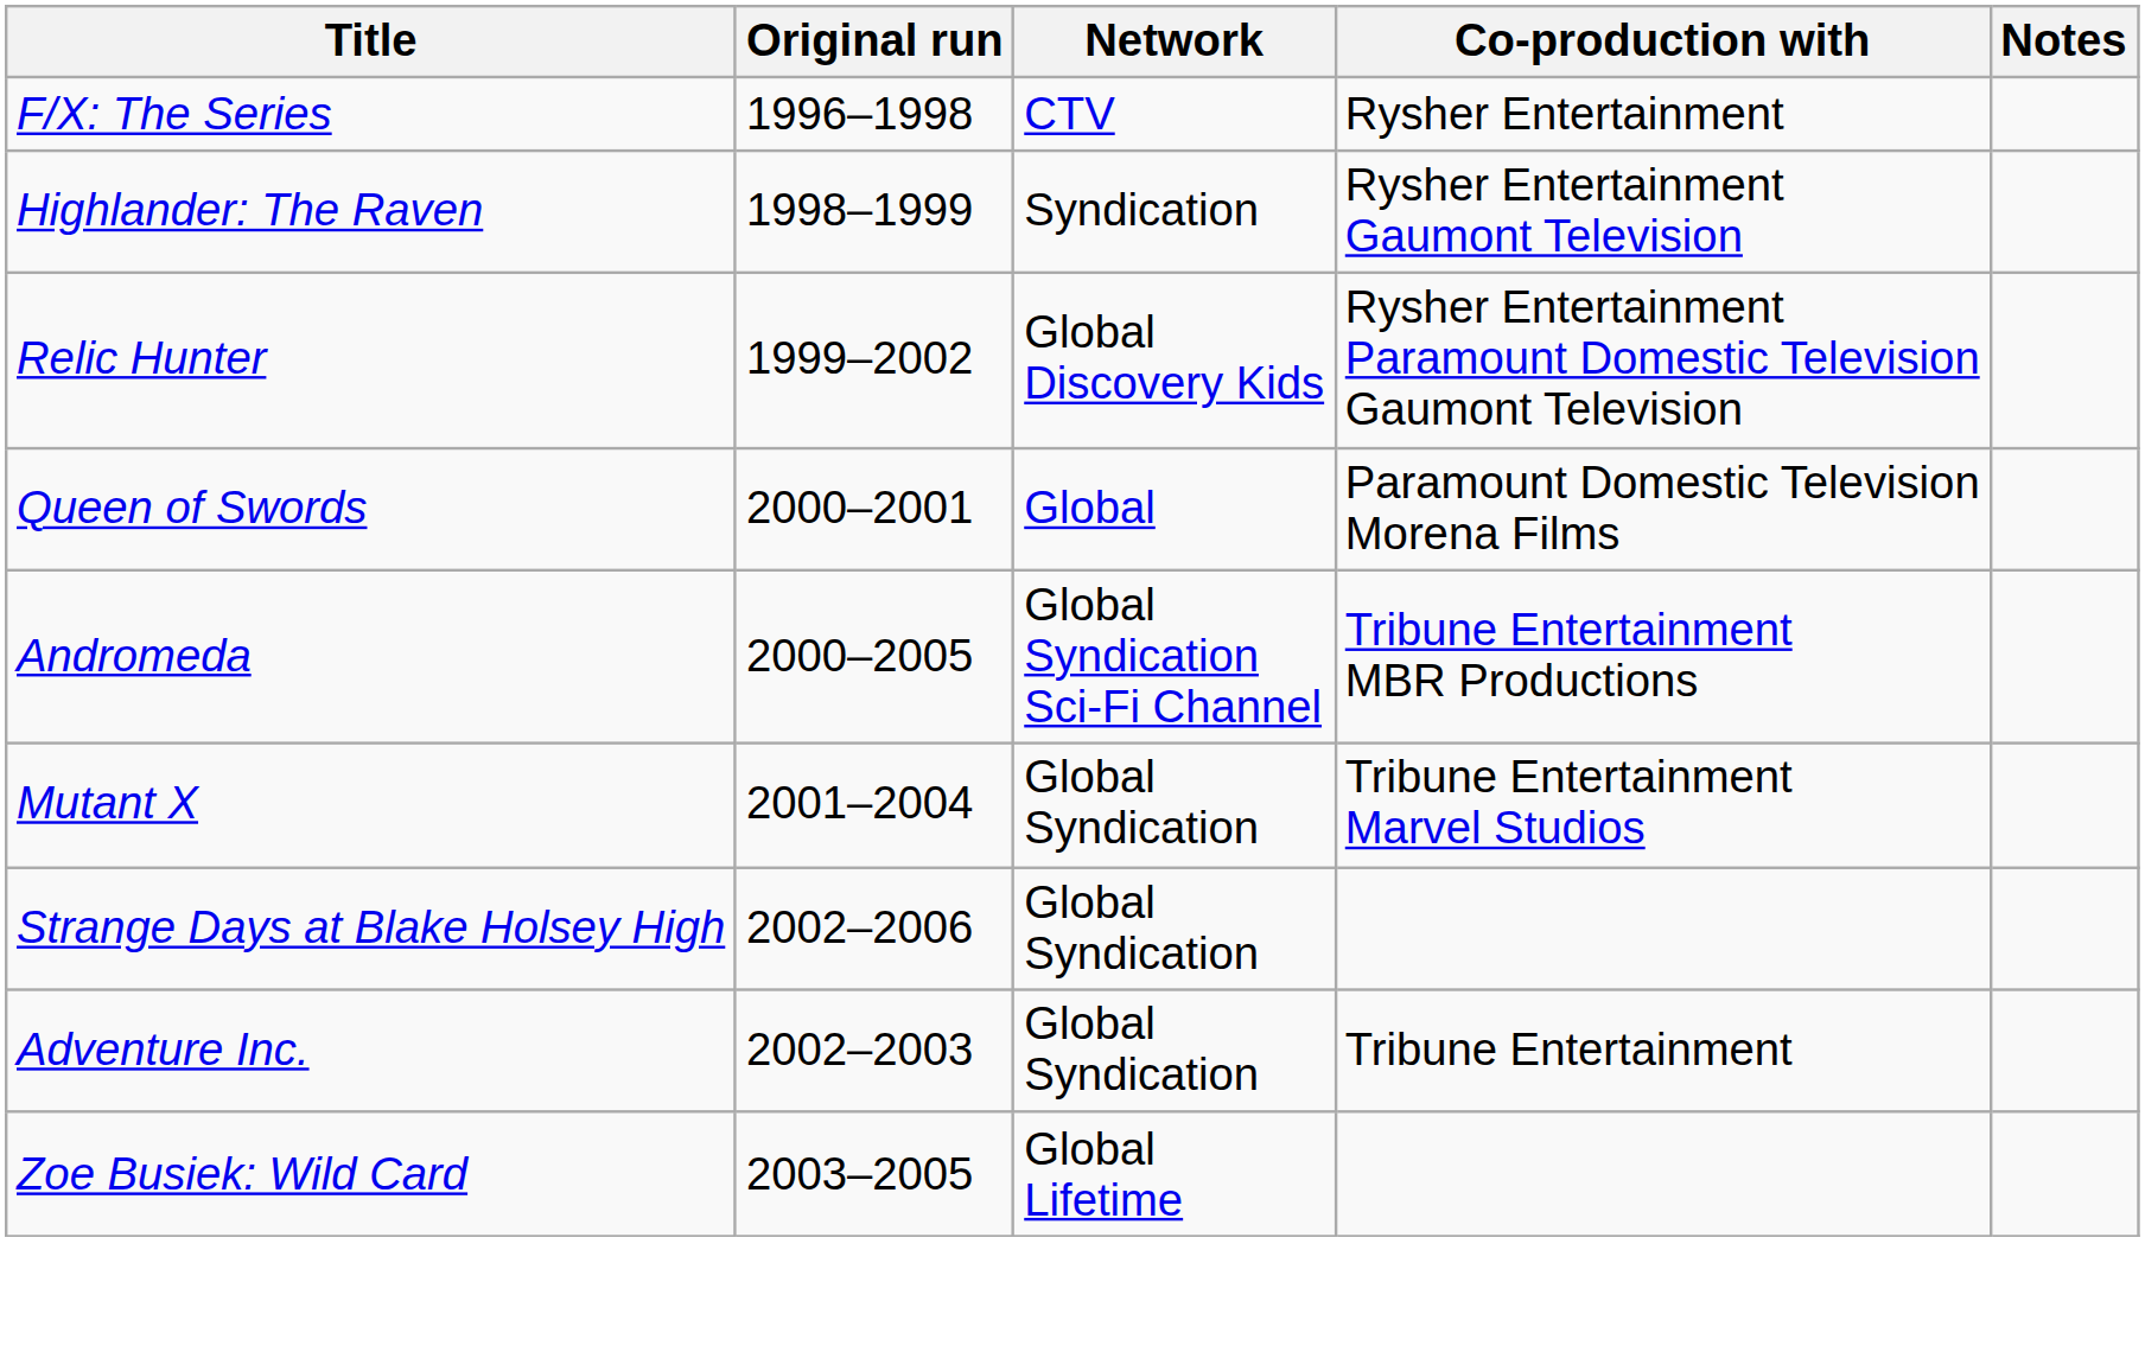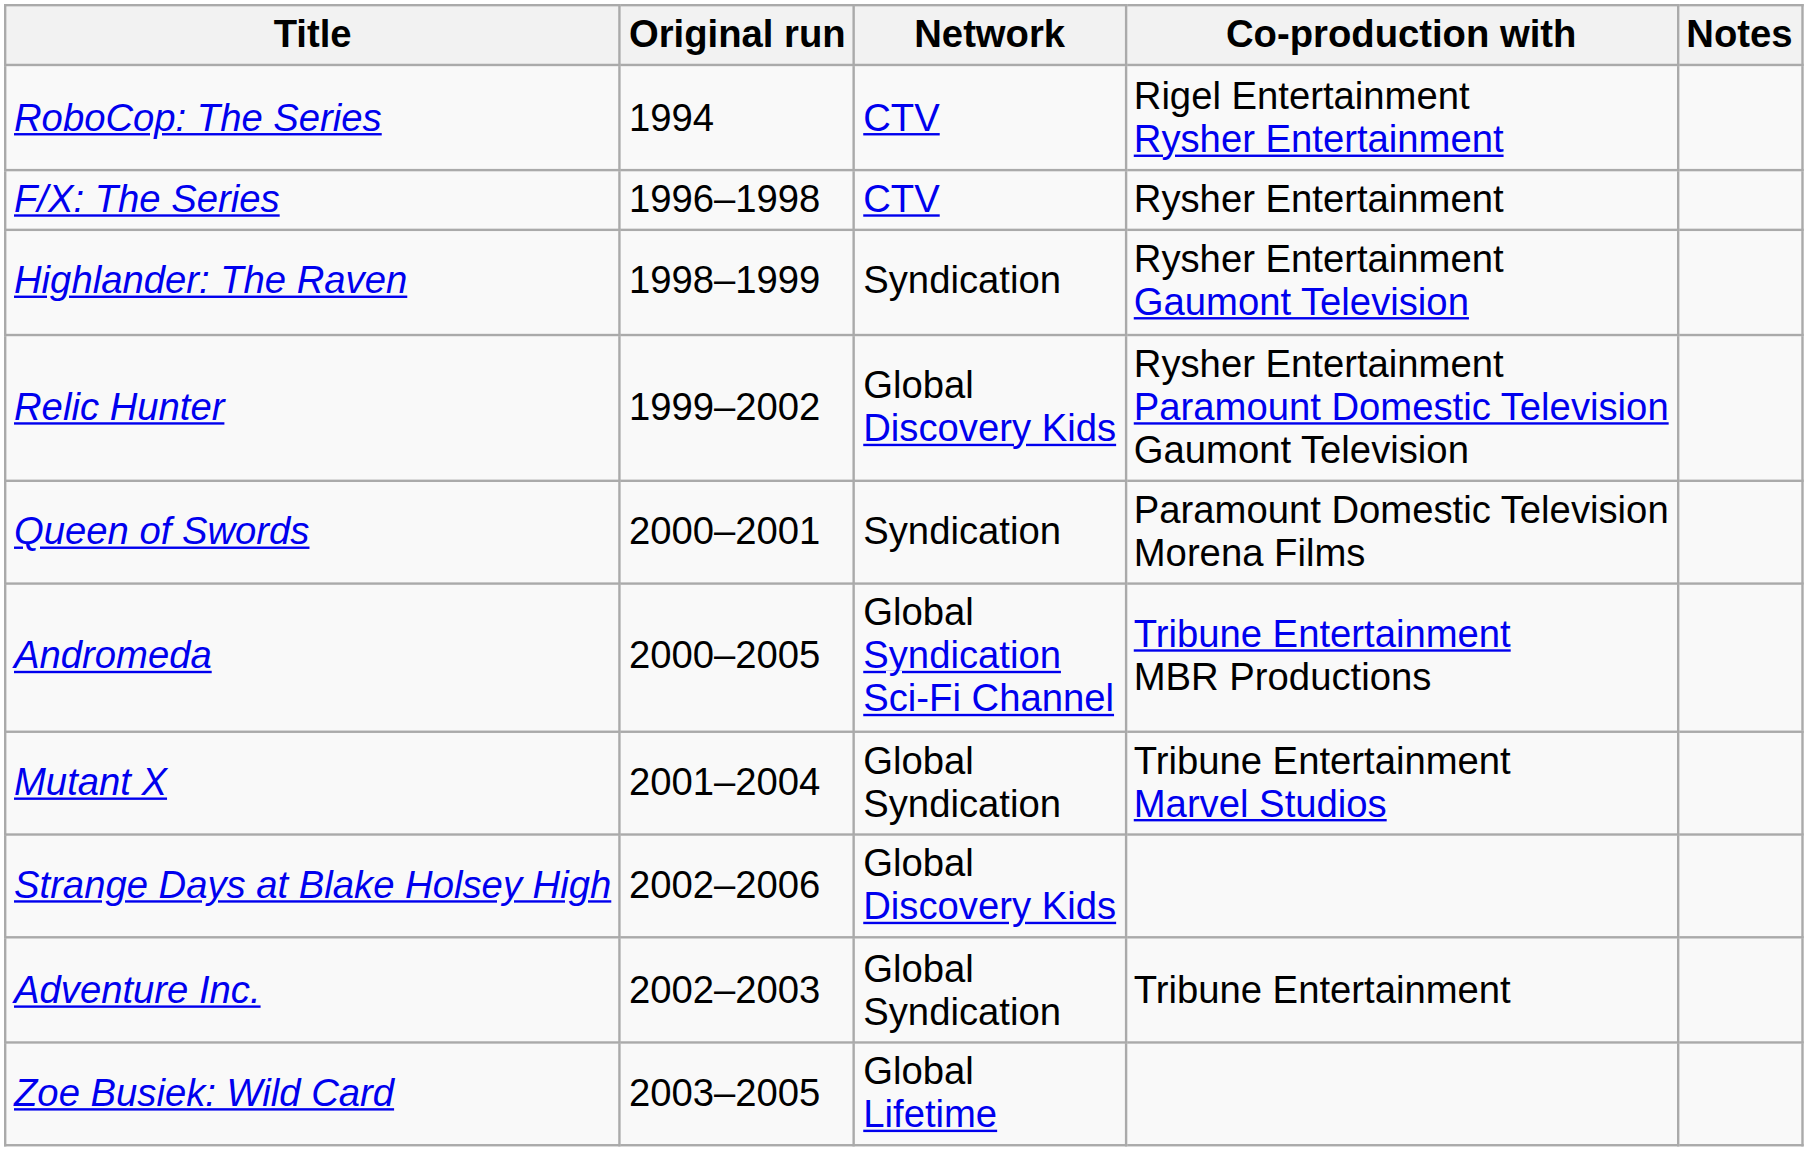+ row: RoboCop: The Series | 1994 | CTV | Rigel Entertainment Rysher Entertainment
Queen of Swords | Network: Global -> Syndication
Strange Days at Blake Holsey High | Network: Global Syndication -> Global Discovery Kids
